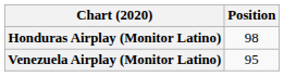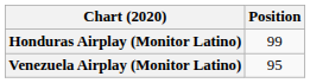Honduras Airplay (Monitor Latino) | Position: 98 -> 99
